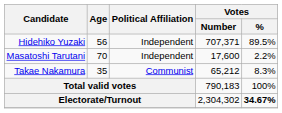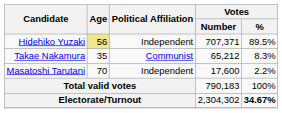Hidehiko Yuzaki | Age: no background -> khaki background
rows swapped: Takae Nakamura <-> Masatoshi Tarutani
